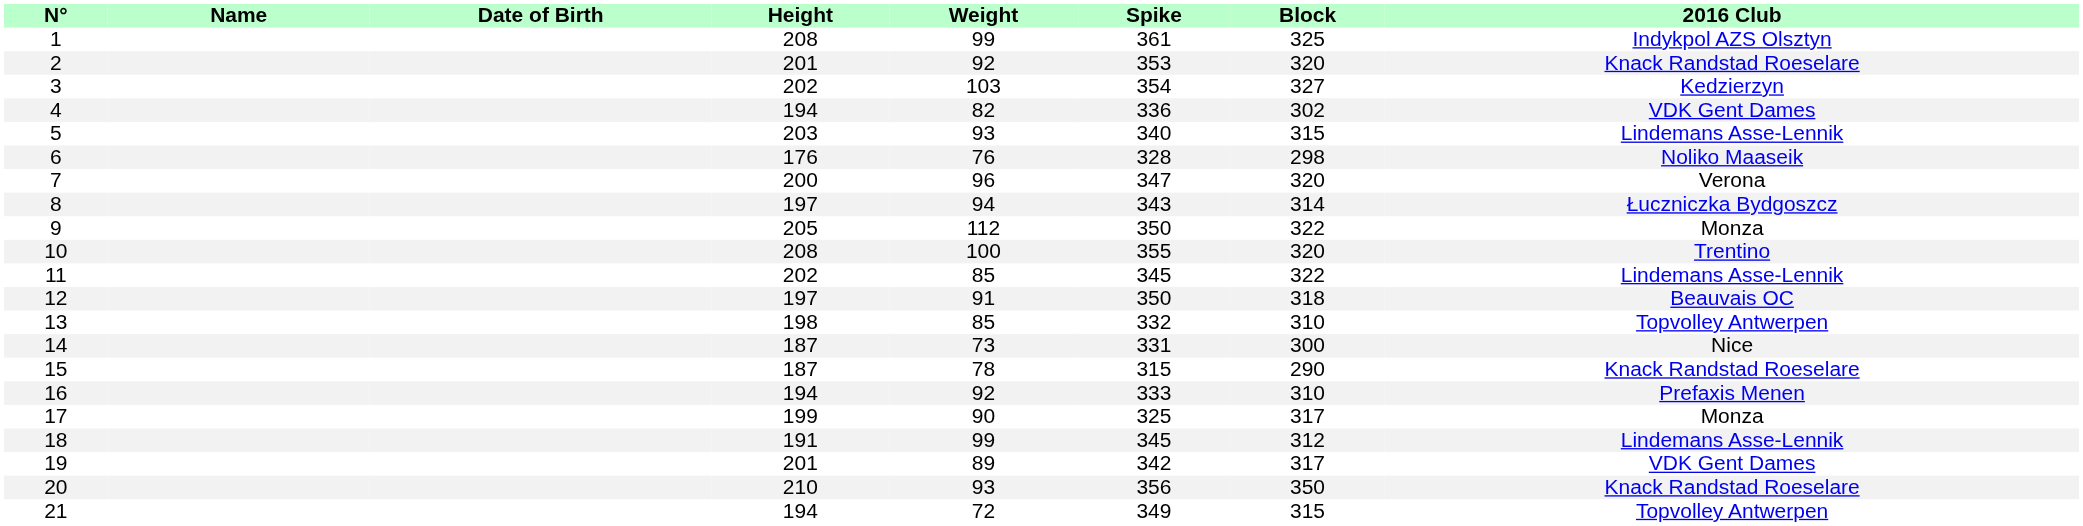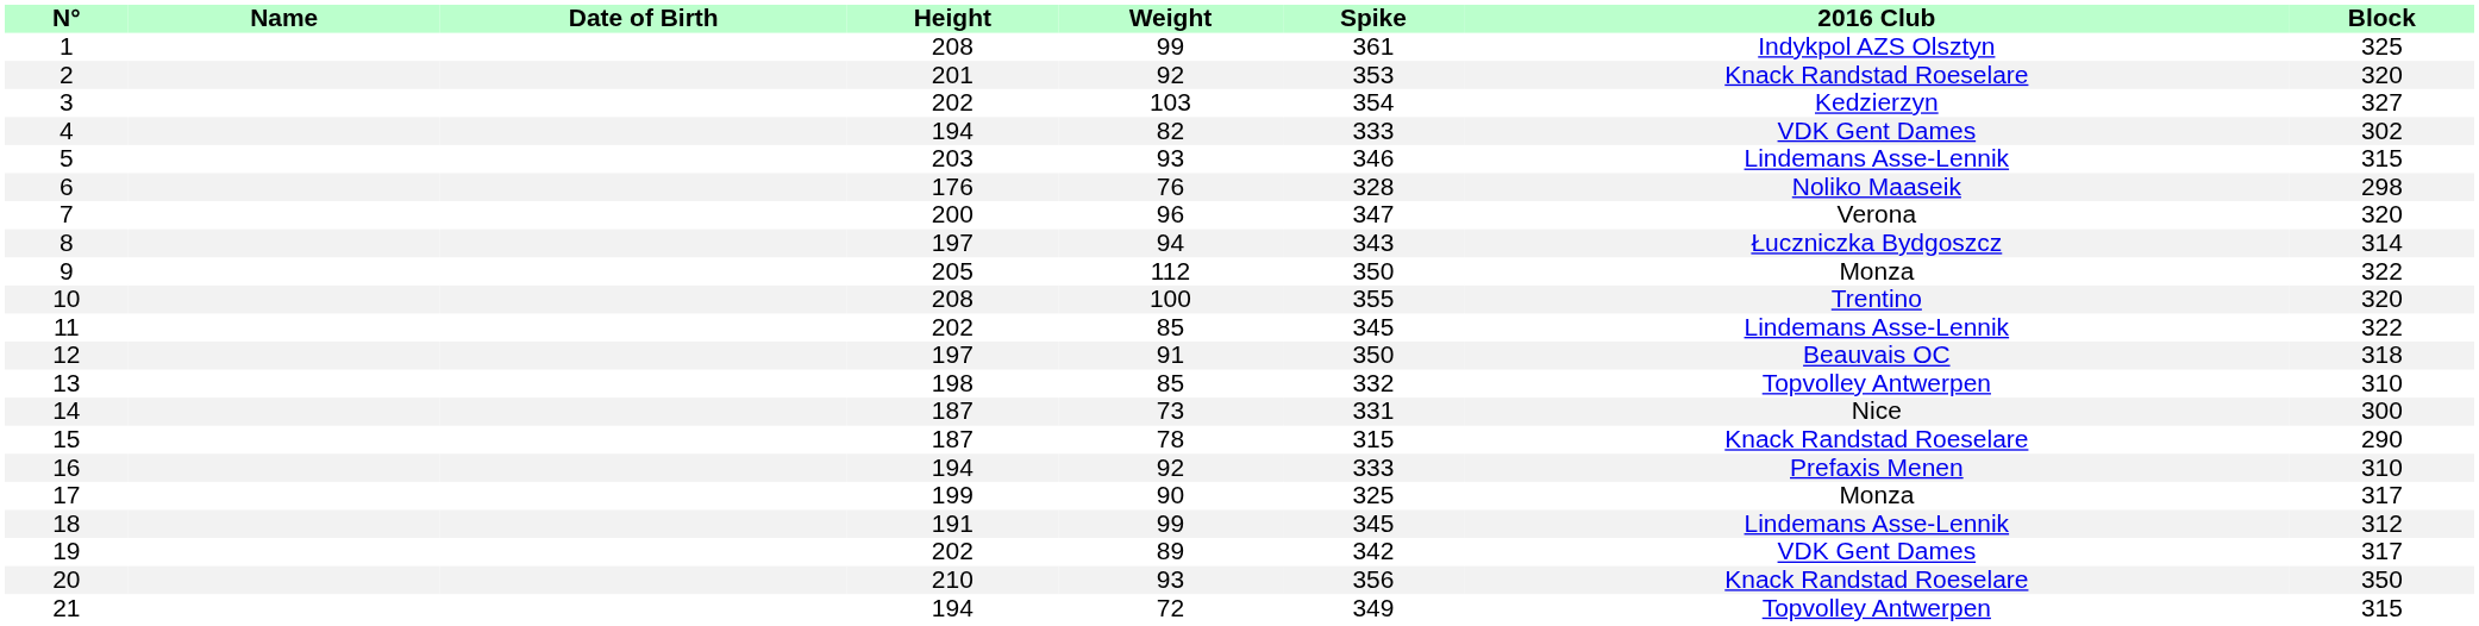columns swapped: Block <-> 2016 Club
4 | Spike: 336 -> 333
5 | Spike: 340 -> 346
19 | Height: 201 -> 202
